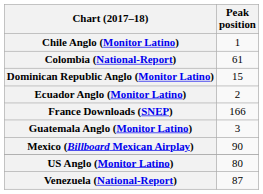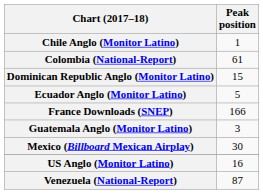Ecuador Anglo (Monitor Latino) | Peak position: 2 -> 5
Mexico (Billboard Mexican Airplay) | Peak position: 90 -> 30
US Anglo (Monitor Latino) | Peak position: 80 -> 16
